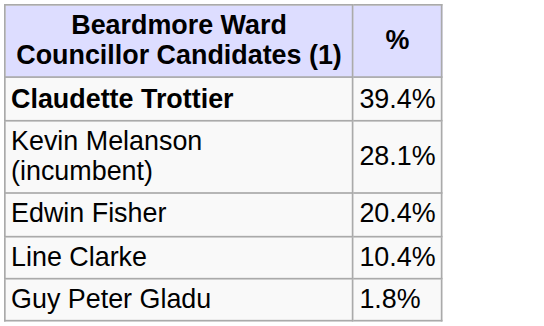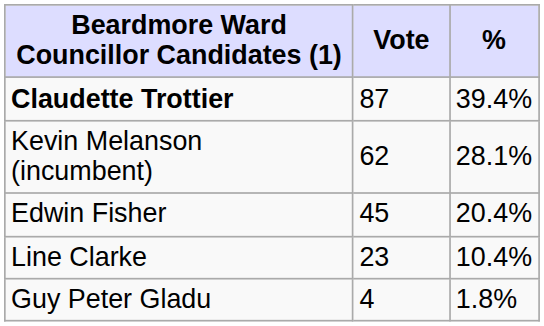+ column: Vote | 87 | 62 | 45 | 23 | 4
